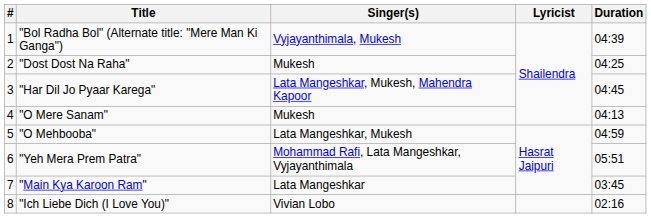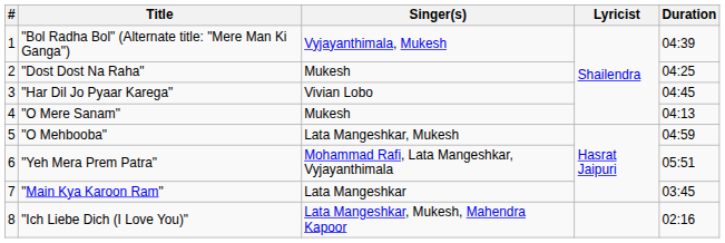"Har Dil Jo Pyaar Karega" | Singer(s): Lata Mangeshkar, Mukesh, Mahendra Kapoor -> Vivian Lobo
"Ich Liebe Dich (I Love You)" | Singer(s): Vivian Lobo -> Lata Mangeshkar, Mukesh, Mahendra Kapoor
